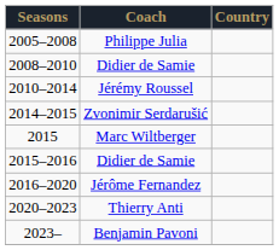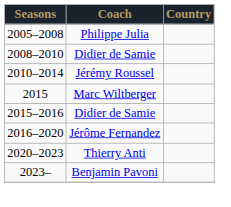- row: 2014–2015 | Zvonimir Serdarušić
